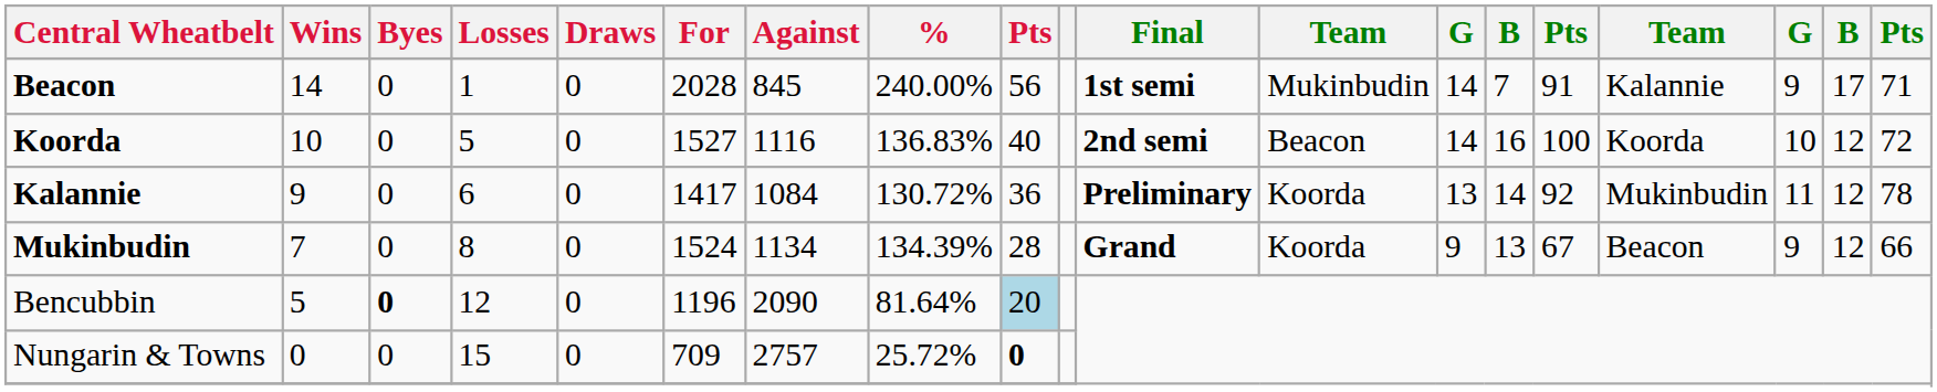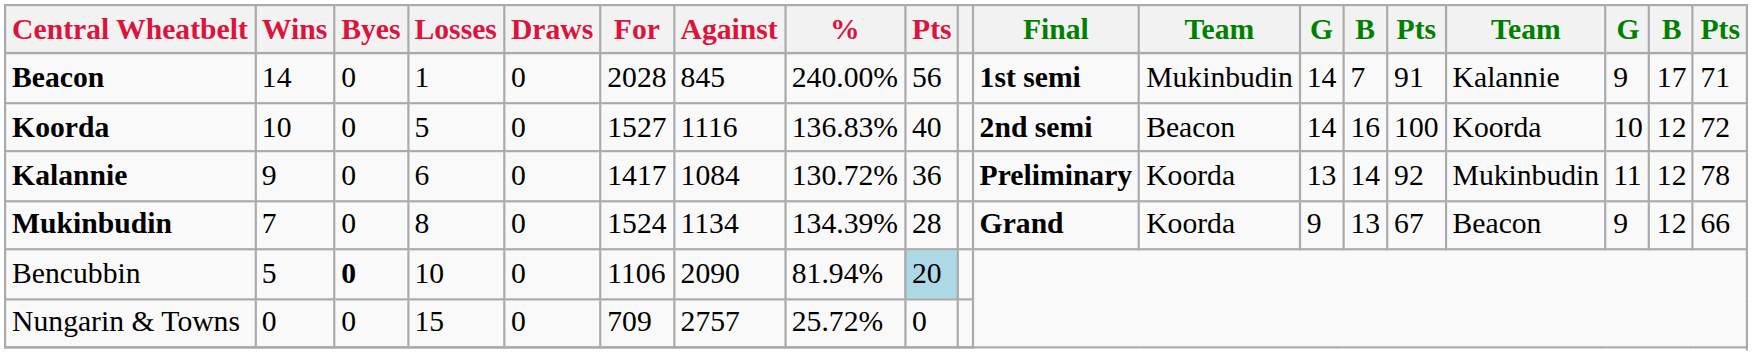Bencubbin | Losses: 12 -> 10
Bencubbin | For: 1196 -> 1106
Bencubbin | %: 81.64% -> 81.94%
Nungarin & Towns | column 9: bold -> normal
